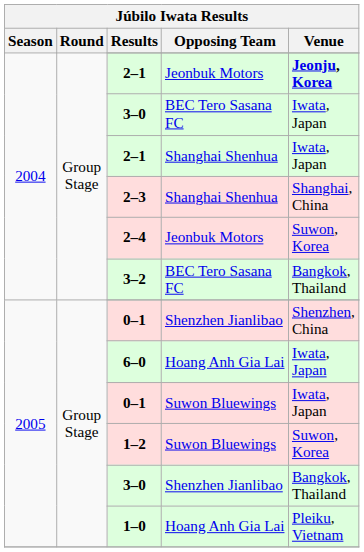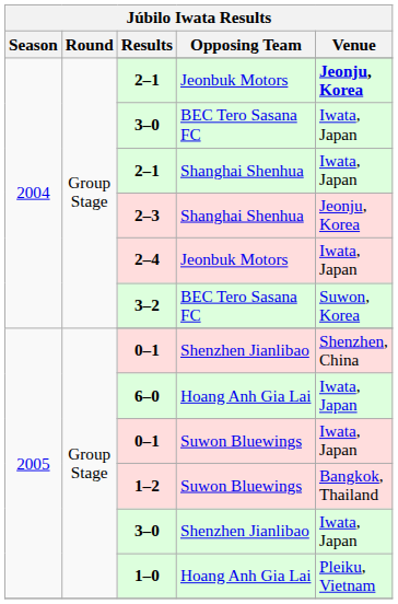2–3 | Venue: Shanghai, China -> Jeonju, Korea
2–4 | Venue: Suwon, Korea -> Iwata, Japan
3–2 | Venue: Bangkok, Thailand -> Suwon, Korea
1–2 | Venue: Suwon, Korea -> Bangkok, Thailand
3–0 / Shenzhen Jianlibao | Venue: Bangkok, Thailand -> Iwata, Japan
